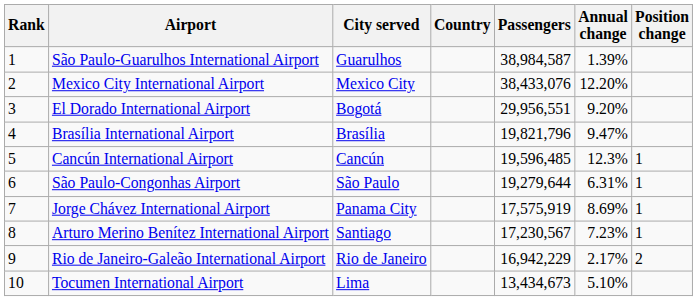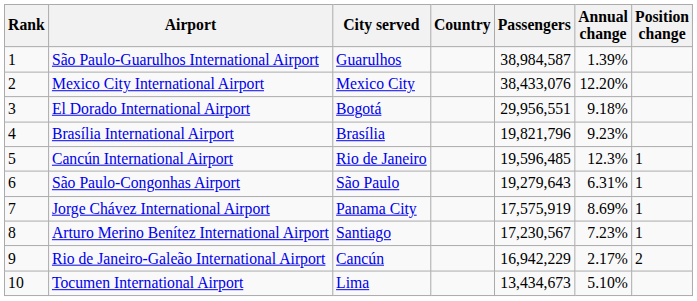El Dorado International Airport | Annual change: 9.20% -> 9.18%
Brasília International Airport | Annual change: 9.47% -> 9.23%
Cancún International Airport | City served: Cancún -> Rio de Janeiro
São Paulo-Congonhas Airport | Passengers: 19,279,644 -> 19,279,643
Rio de Janeiro-Galeão International Airport | City served: Rio de Janeiro -> Cancún
